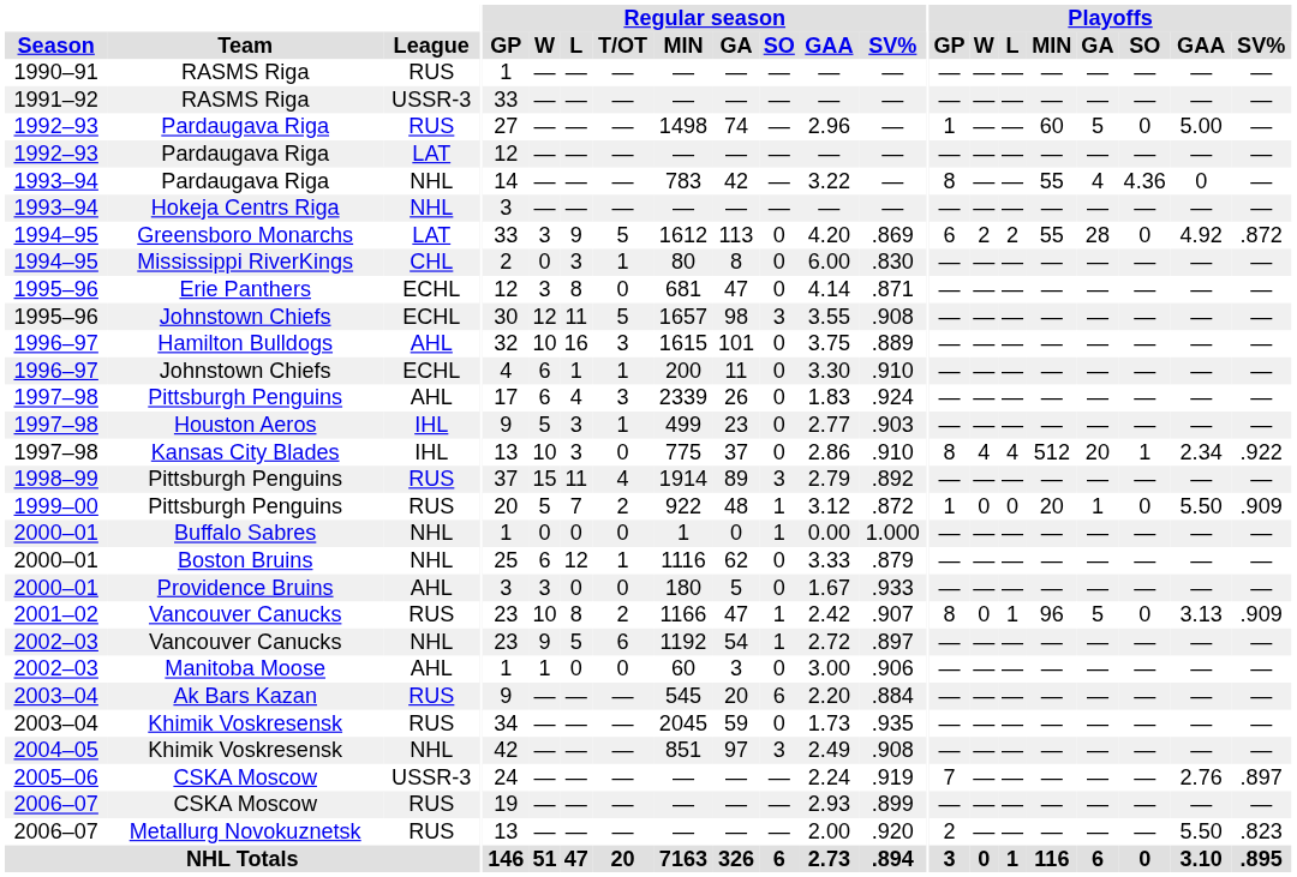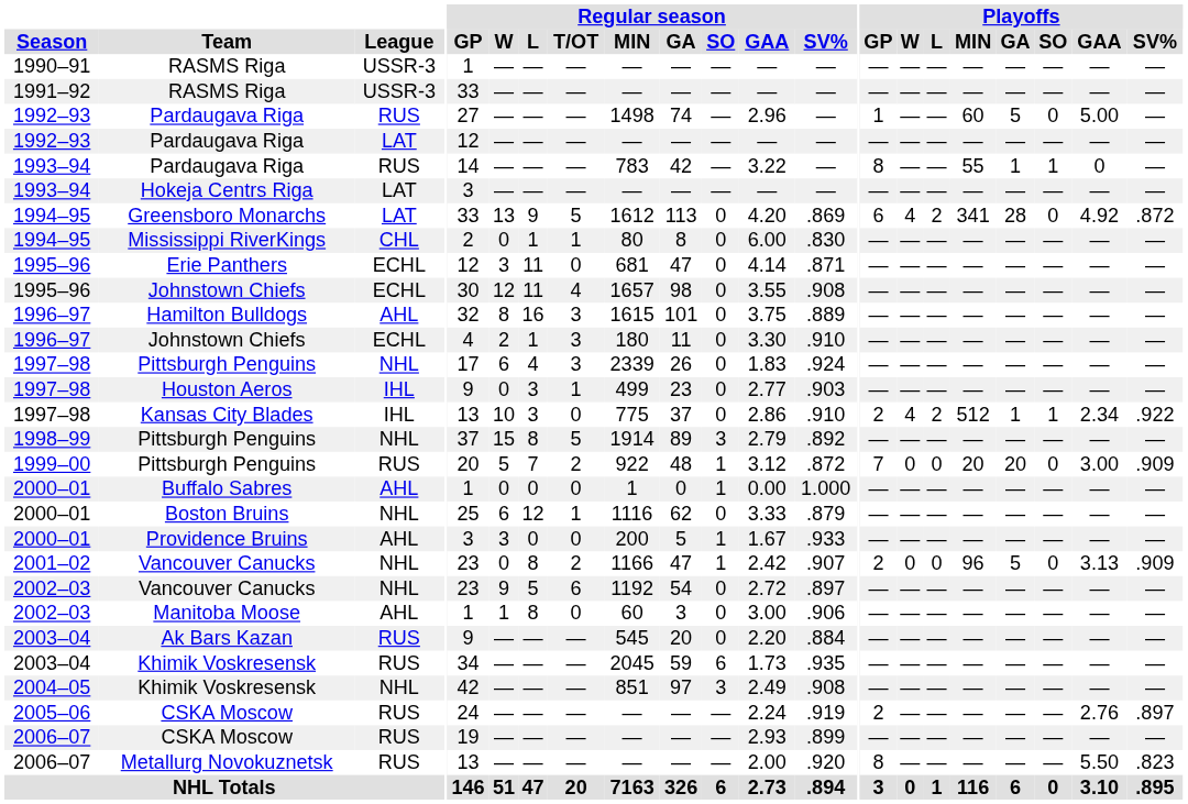1990–91 / RASMS Riga | League: RUS -> USSR-3
1993–94 / Pardaugava Riga | League: NHL -> RUS
1993–94 / Pardaugava Riga | Playoffs / GA: 4 -> 1
1993–94 / Pardaugava Riga | Playoffs / SO: 4.36 -> 1
Hokeja Centrs Riga | League: NHL -> LAT
Greensboro Monarchs | Regular season / W: 3 -> 13
Greensboro Monarchs | Playoffs / W: 2 -> 4
Greensboro Monarchs | Playoffs / MIN: 55 -> 341
Mississippi RiverKings | Regular season / L: 3 -> 1
Erie Panthers | Regular season / L: 8 -> 11
1995–96 / Johnstown Chiefs | Regular season / T/OT: 5 -> 4
1995–96 / Johnstown Chiefs | Regular season / SO: 3 -> 0
Hamilton Bulldogs | Regular season / W: 10 -> 8
1996–97 / Johnstown Chiefs | Regular season / W: 6 -> 2
1996–97 / Johnstown Chiefs | Regular season / T/OT: 1 -> 3
1996–97 / Johnstown Chiefs | Regular season / MIN: 200 -> 180
1997–98 / Pittsburgh Penguins | League: AHL -> NHL
Houston Aeros | Regular season / W: 5 -> 0
Kansas City Blades | Playoffs / GP: 8 -> 2
Kansas City Blades | Playoffs / L: 4 -> 2
Kansas City Blades | Playoffs / GA: 20 -> 1
1998–99 / Pittsburgh Penguins | League: RUS -> NHL
1998–99 / Pittsburgh Penguins | Regular season / L: 11 -> 8
1998–99 / Pittsburgh Penguins | Regular season / T/OT: 4 -> 5
1999–00 / Pittsburgh Penguins | Playoffs / GP: 1 -> 7
1999–00 / Pittsburgh Penguins | Playoffs / GA: 1 -> 20
1999–00 / Pittsburgh Penguins | Playoffs / GAA: 5.50 -> 3.00
Buffalo Sabres | League: NHL -> AHL
Providence Bruins | Regular season / MIN: 180 -> 200
Providence Bruins | Regular season / SO: 0 -> 1
2001–02 / Vancouver Canucks | League: RUS -> NHL
2001–02 / Vancouver Canucks | Regular season / W: 10 -> 0
2001–02 / Vancouver Canucks | Playoffs / GP: 8 -> 2
2001–02 / Vancouver Canucks | Playoffs / L: 1 -> 0
2002–03 / Vancouver Canucks | Regular season / SO: 1 -> 0
Manitoba Moose | Regular season / L: 0 -> 8
Ak Bars Kazan | Regular season / SO: 6 -> 0
2003–04 / Khimik Voskresensk | Regular season / SO: 0 -> 6
2005–06 / CSKA Moscow | League: USSR-3 -> RUS
2005–06 / CSKA Moscow | Playoffs / GP: 7 -> 2
Metallurg Novokuznetsk | Playoffs / GP: 2 -> 8
